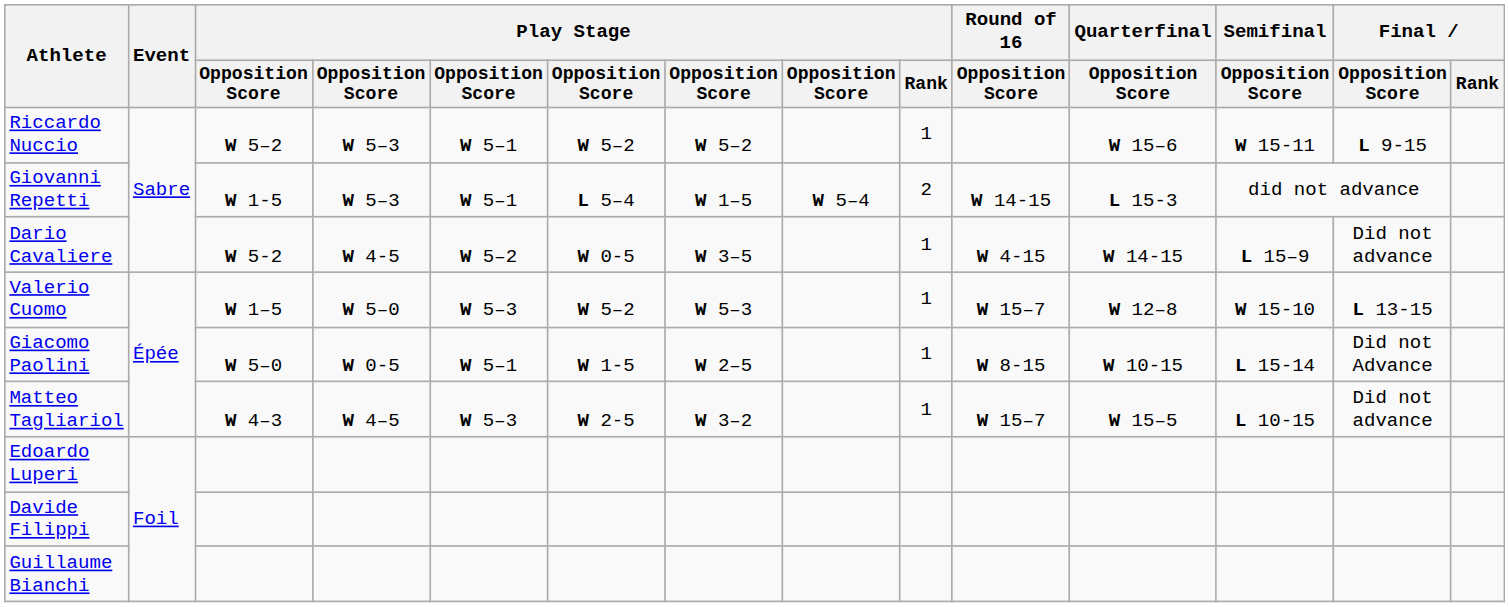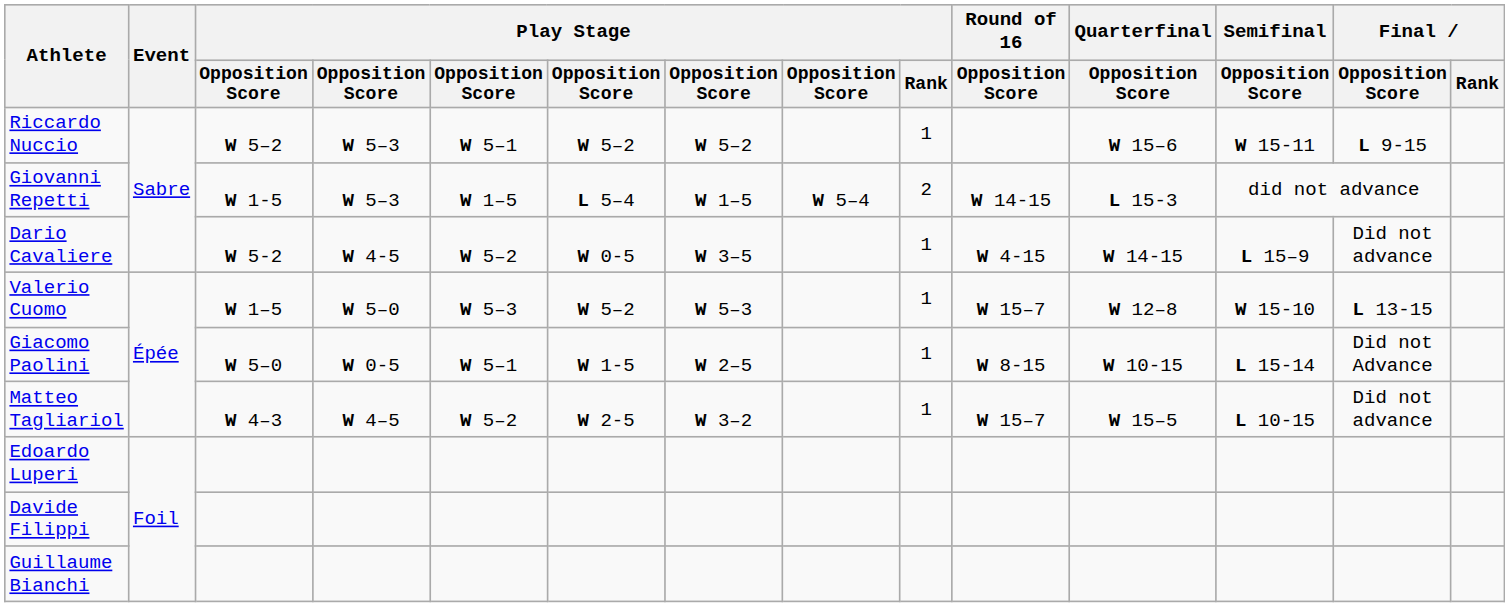Giovanni Repetti | column 5: W 5–1 -> W 1–5
Matteo Tagliariol | column 5: W 5–3 -> W 5–2
